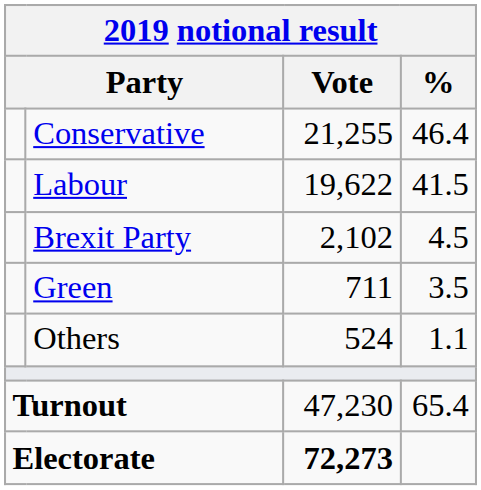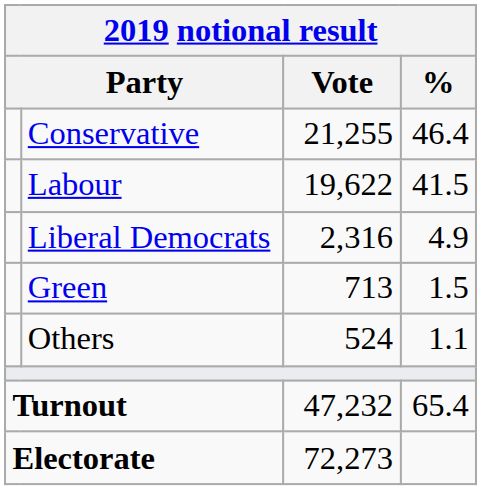+ row: Liberal Democrats | 2,316 | 4.9
- row: Brexit Party | 2,102 | 4.5
Green | Vote: 711 -> 713
Green | %: 3.5 -> 1.5
Turnout | Vote: 47,230 -> 47,232
Electorate | Vote: bold -> normal
